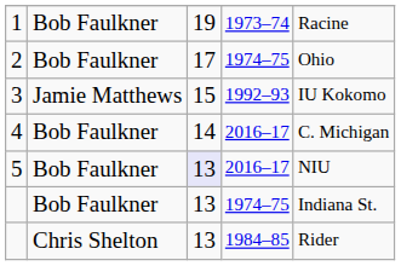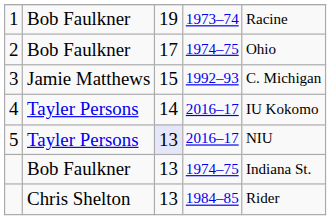3 | column 5: IU Kokomo -> C. Michigan
4 | column 2: Bob Faulkner -> Tayler Persons
4 | column 5: C. Michigan -> IU Kokomo
5 | column 2: Bob Faulkner -> Tayler Persons
